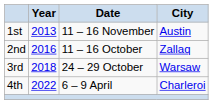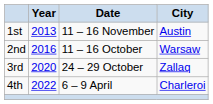2nd | City: Zallaq -> Warsaw
3rd | Year: 2018 -> 2020
3rd | City: Warsaw -> Zallaq
